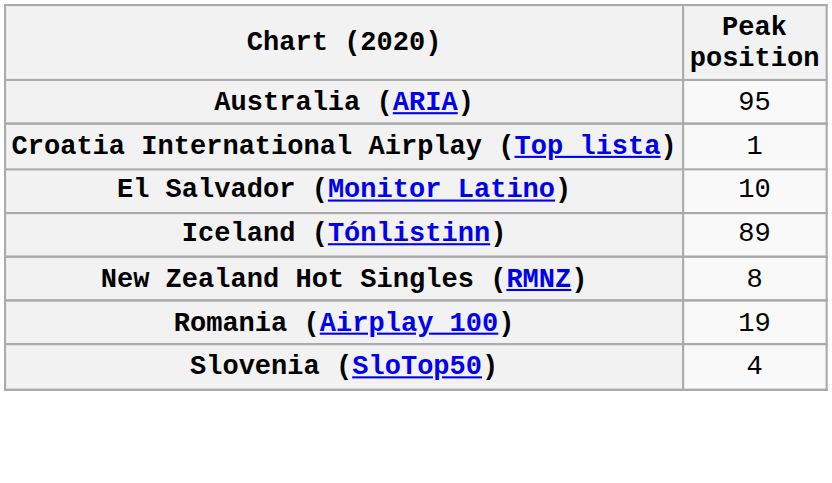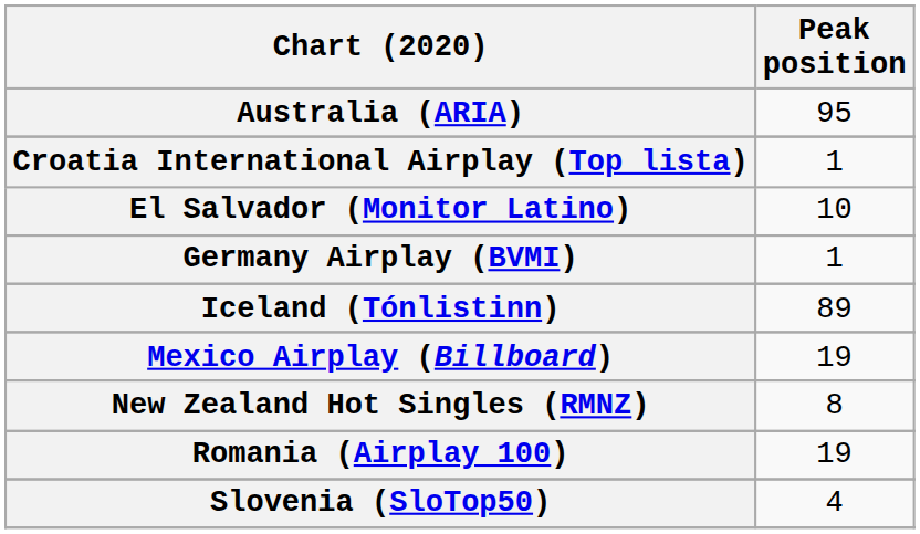+ row: Germany Airplay (BVMI) | 1
+ row: Mexico Airplay (Billboard) | 19
